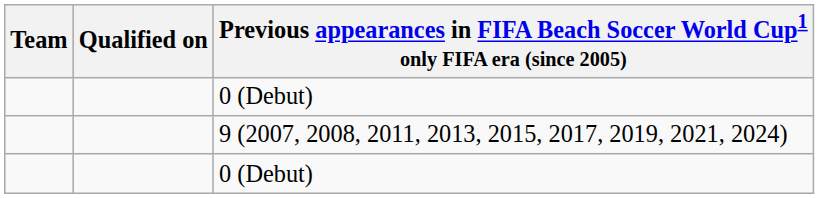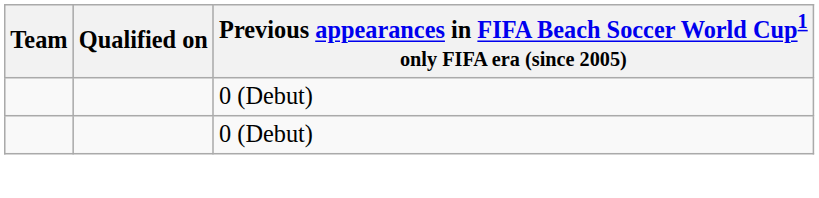- row: 9 (2007, 2008, 2011, 2013, 2015, 2017, 2019, 2021, 2024)
